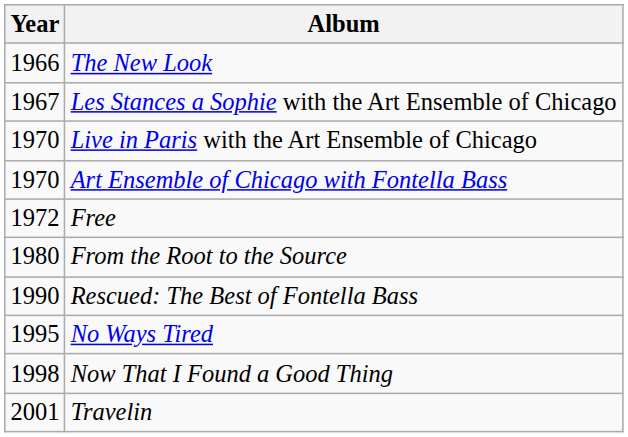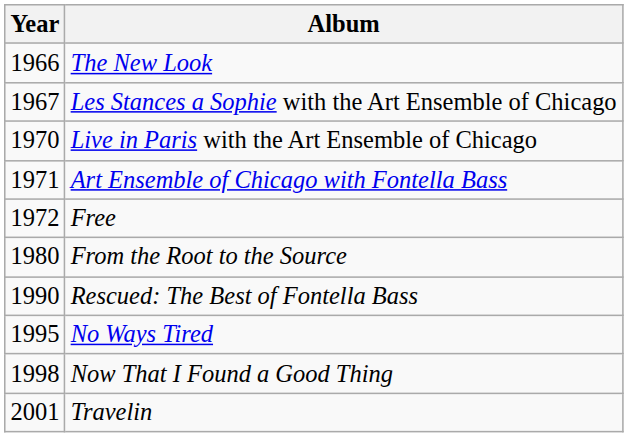Art Ensemble of Chicago with Fontella Bass | Year: 1970 -> 1971
